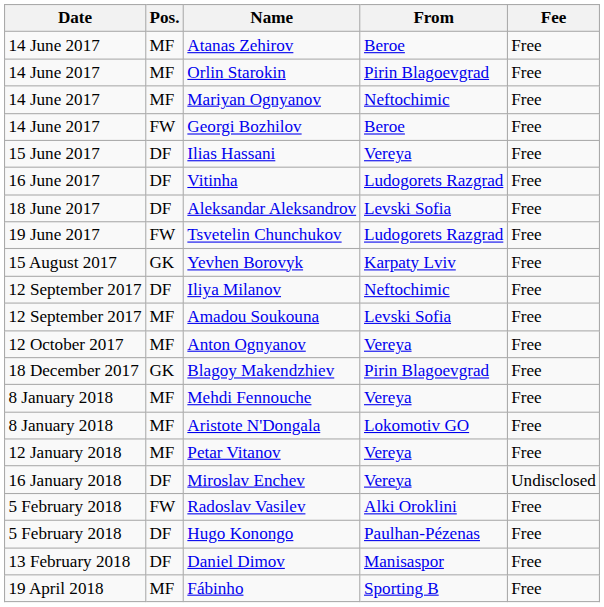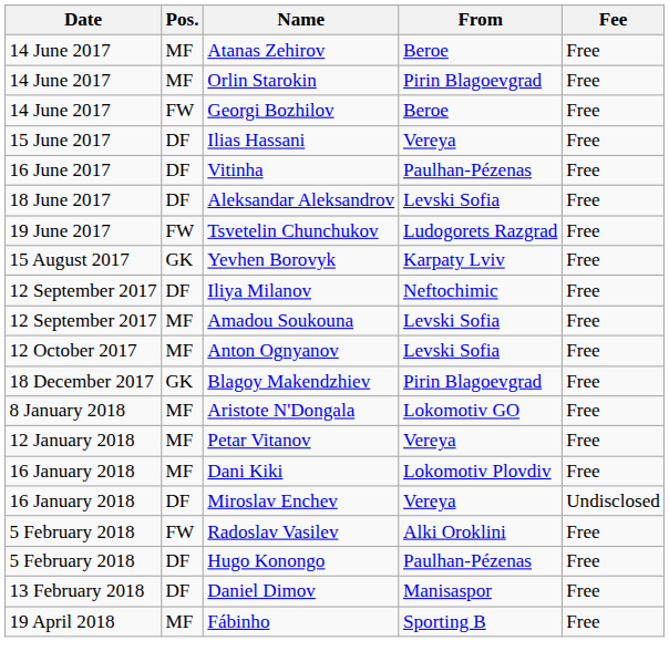- row: 14 June 2017 | MF | Mariyan Ognyanov | Neftochimic | Free
Vitinha | From: Ludogorets Razgrad -> Paulhan-Pézenas
Anton Ognyanov | From: Vereya -> Levski Sofia
- row: 8 January 2018 | MF | Mehdi Fennouche | Vereya | Free
+ row: 16 January 2018 | MF | Dani Kiki | Lokomotiv Plovdiv | Free
